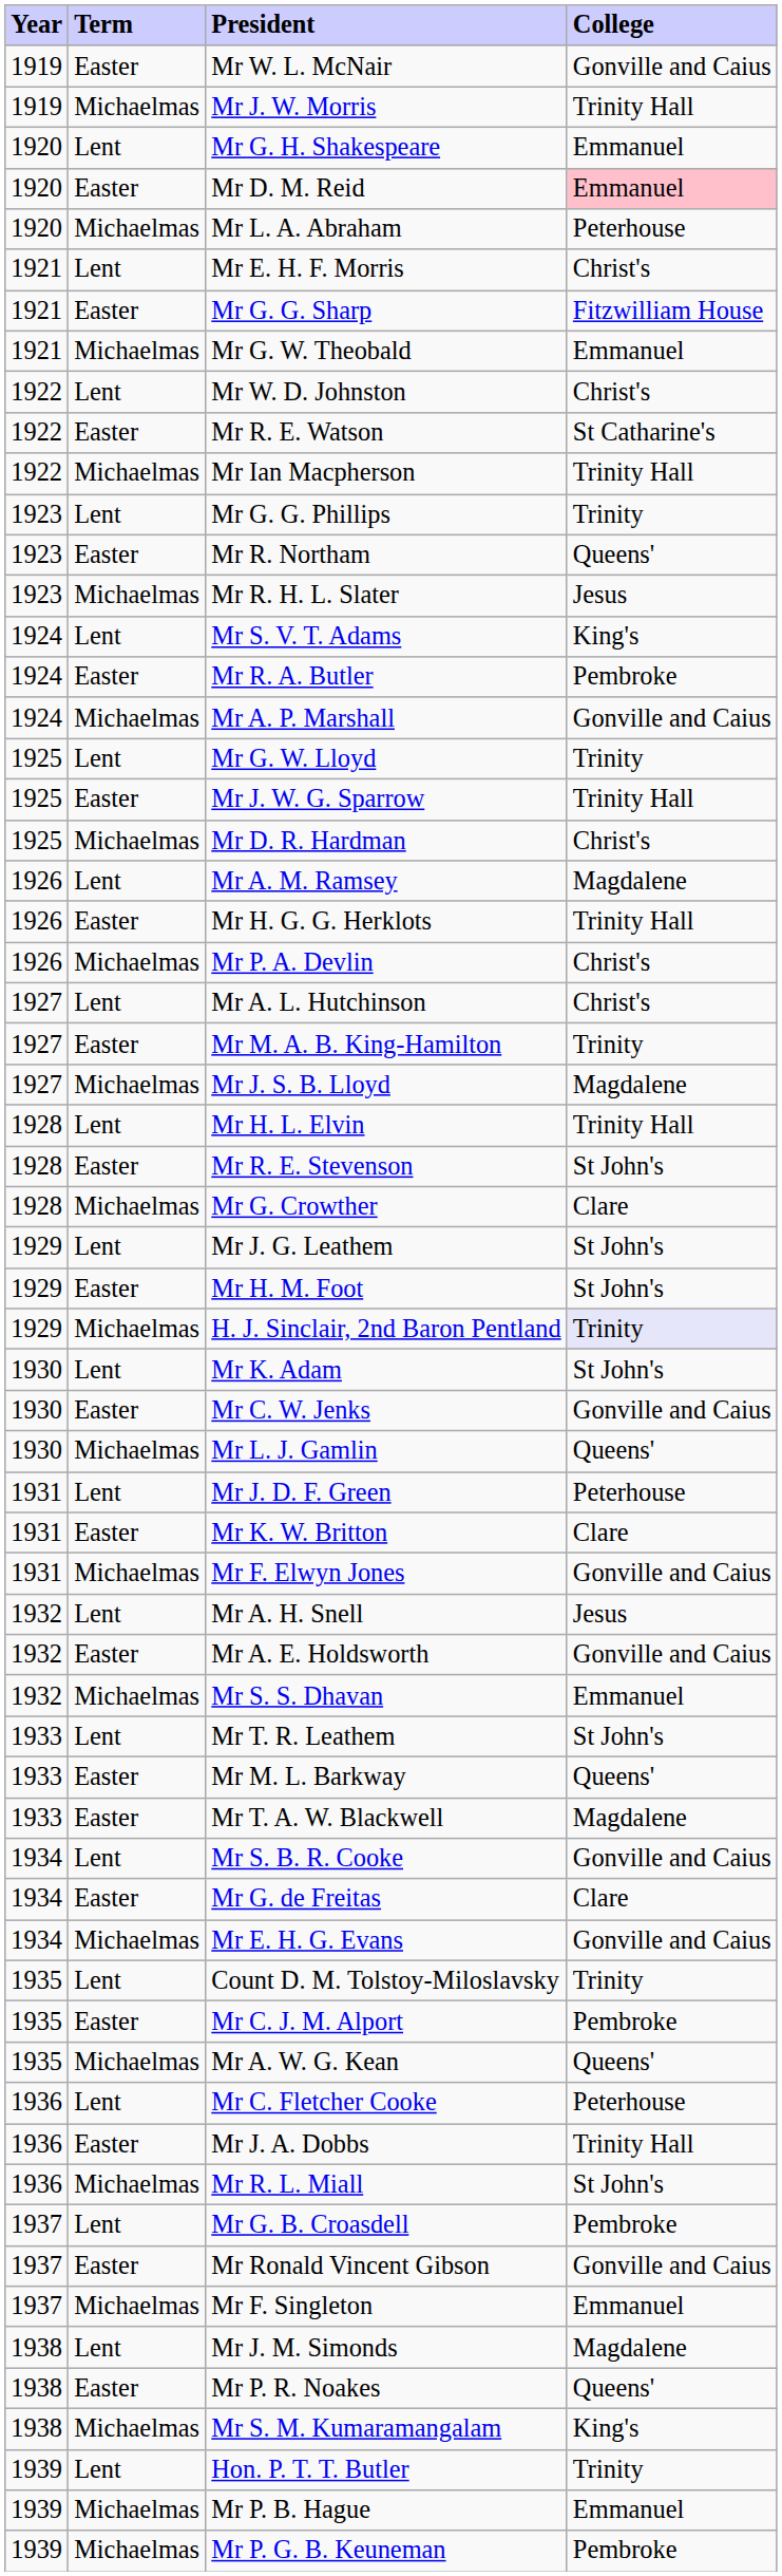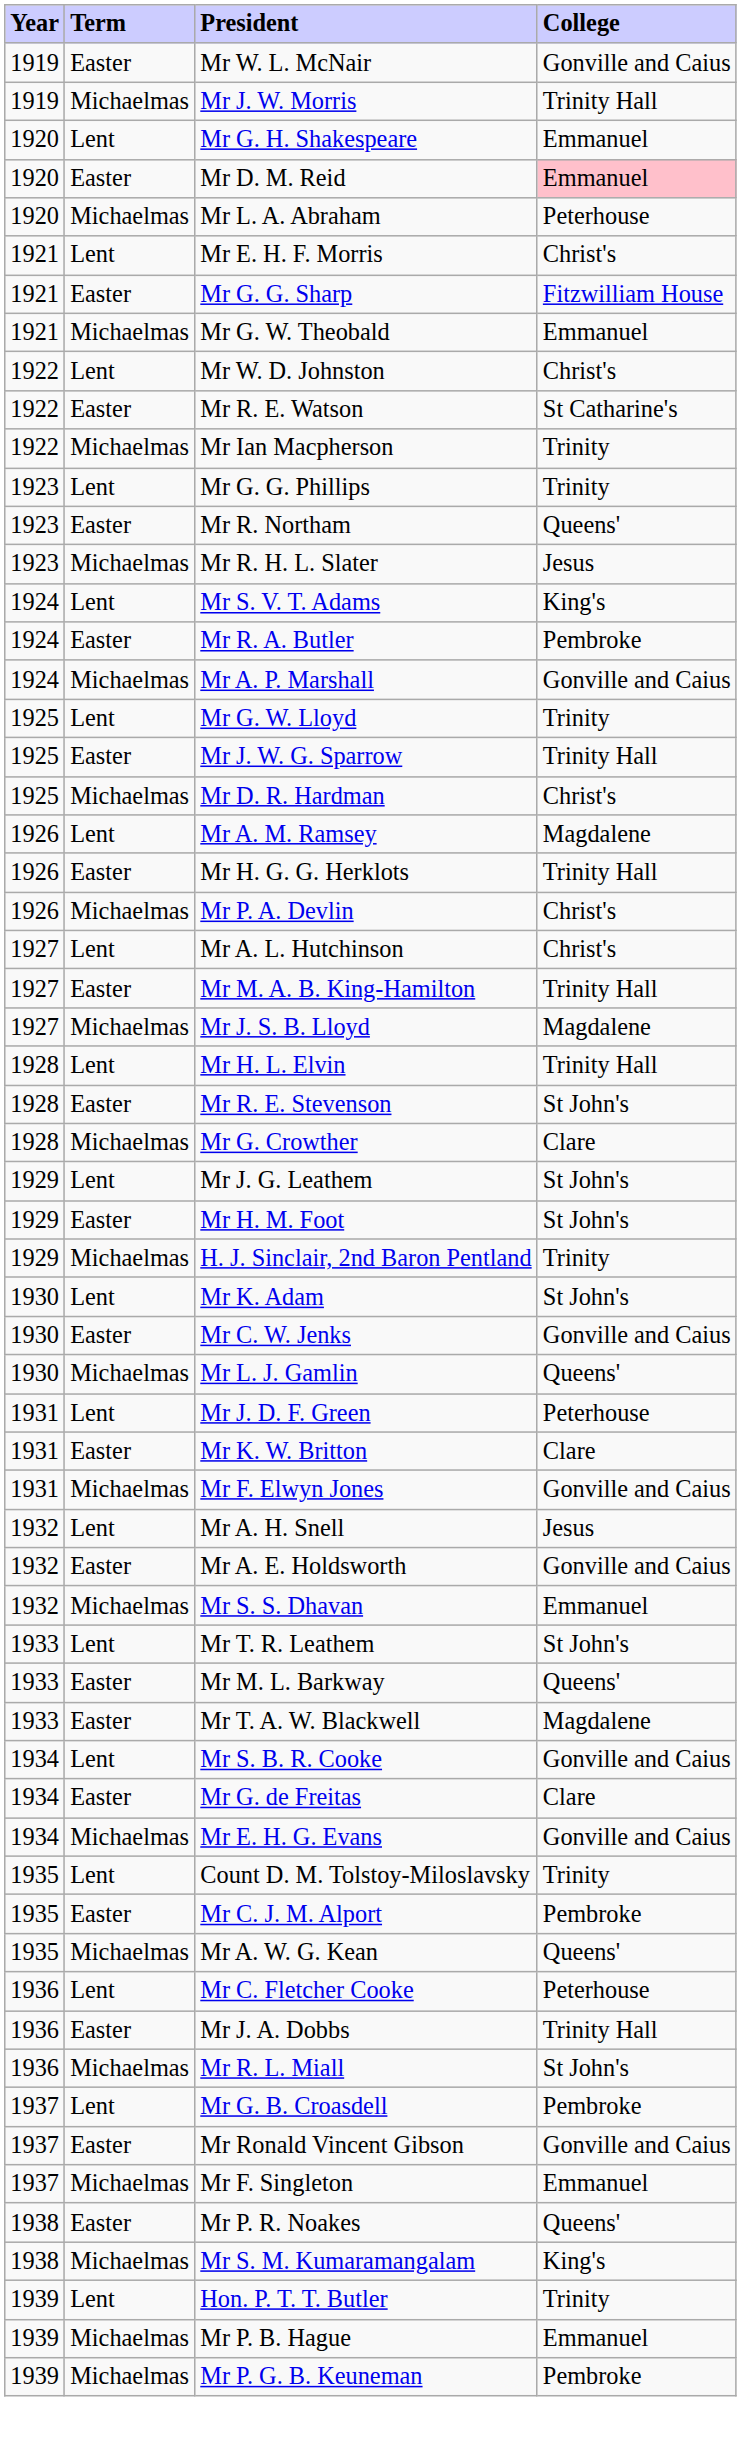Mr Ian Macpherson | College: Trinity Hall -> Trinity
Mr M. A. B. King-Hamilton | College: Trinity -> Trinity Hall
H. J. Sinclair, 2nd Baron Pentland | College: lavender background -> no background
- row: 1938 | Lent | Mr J. M. Simonds | Magdalene
